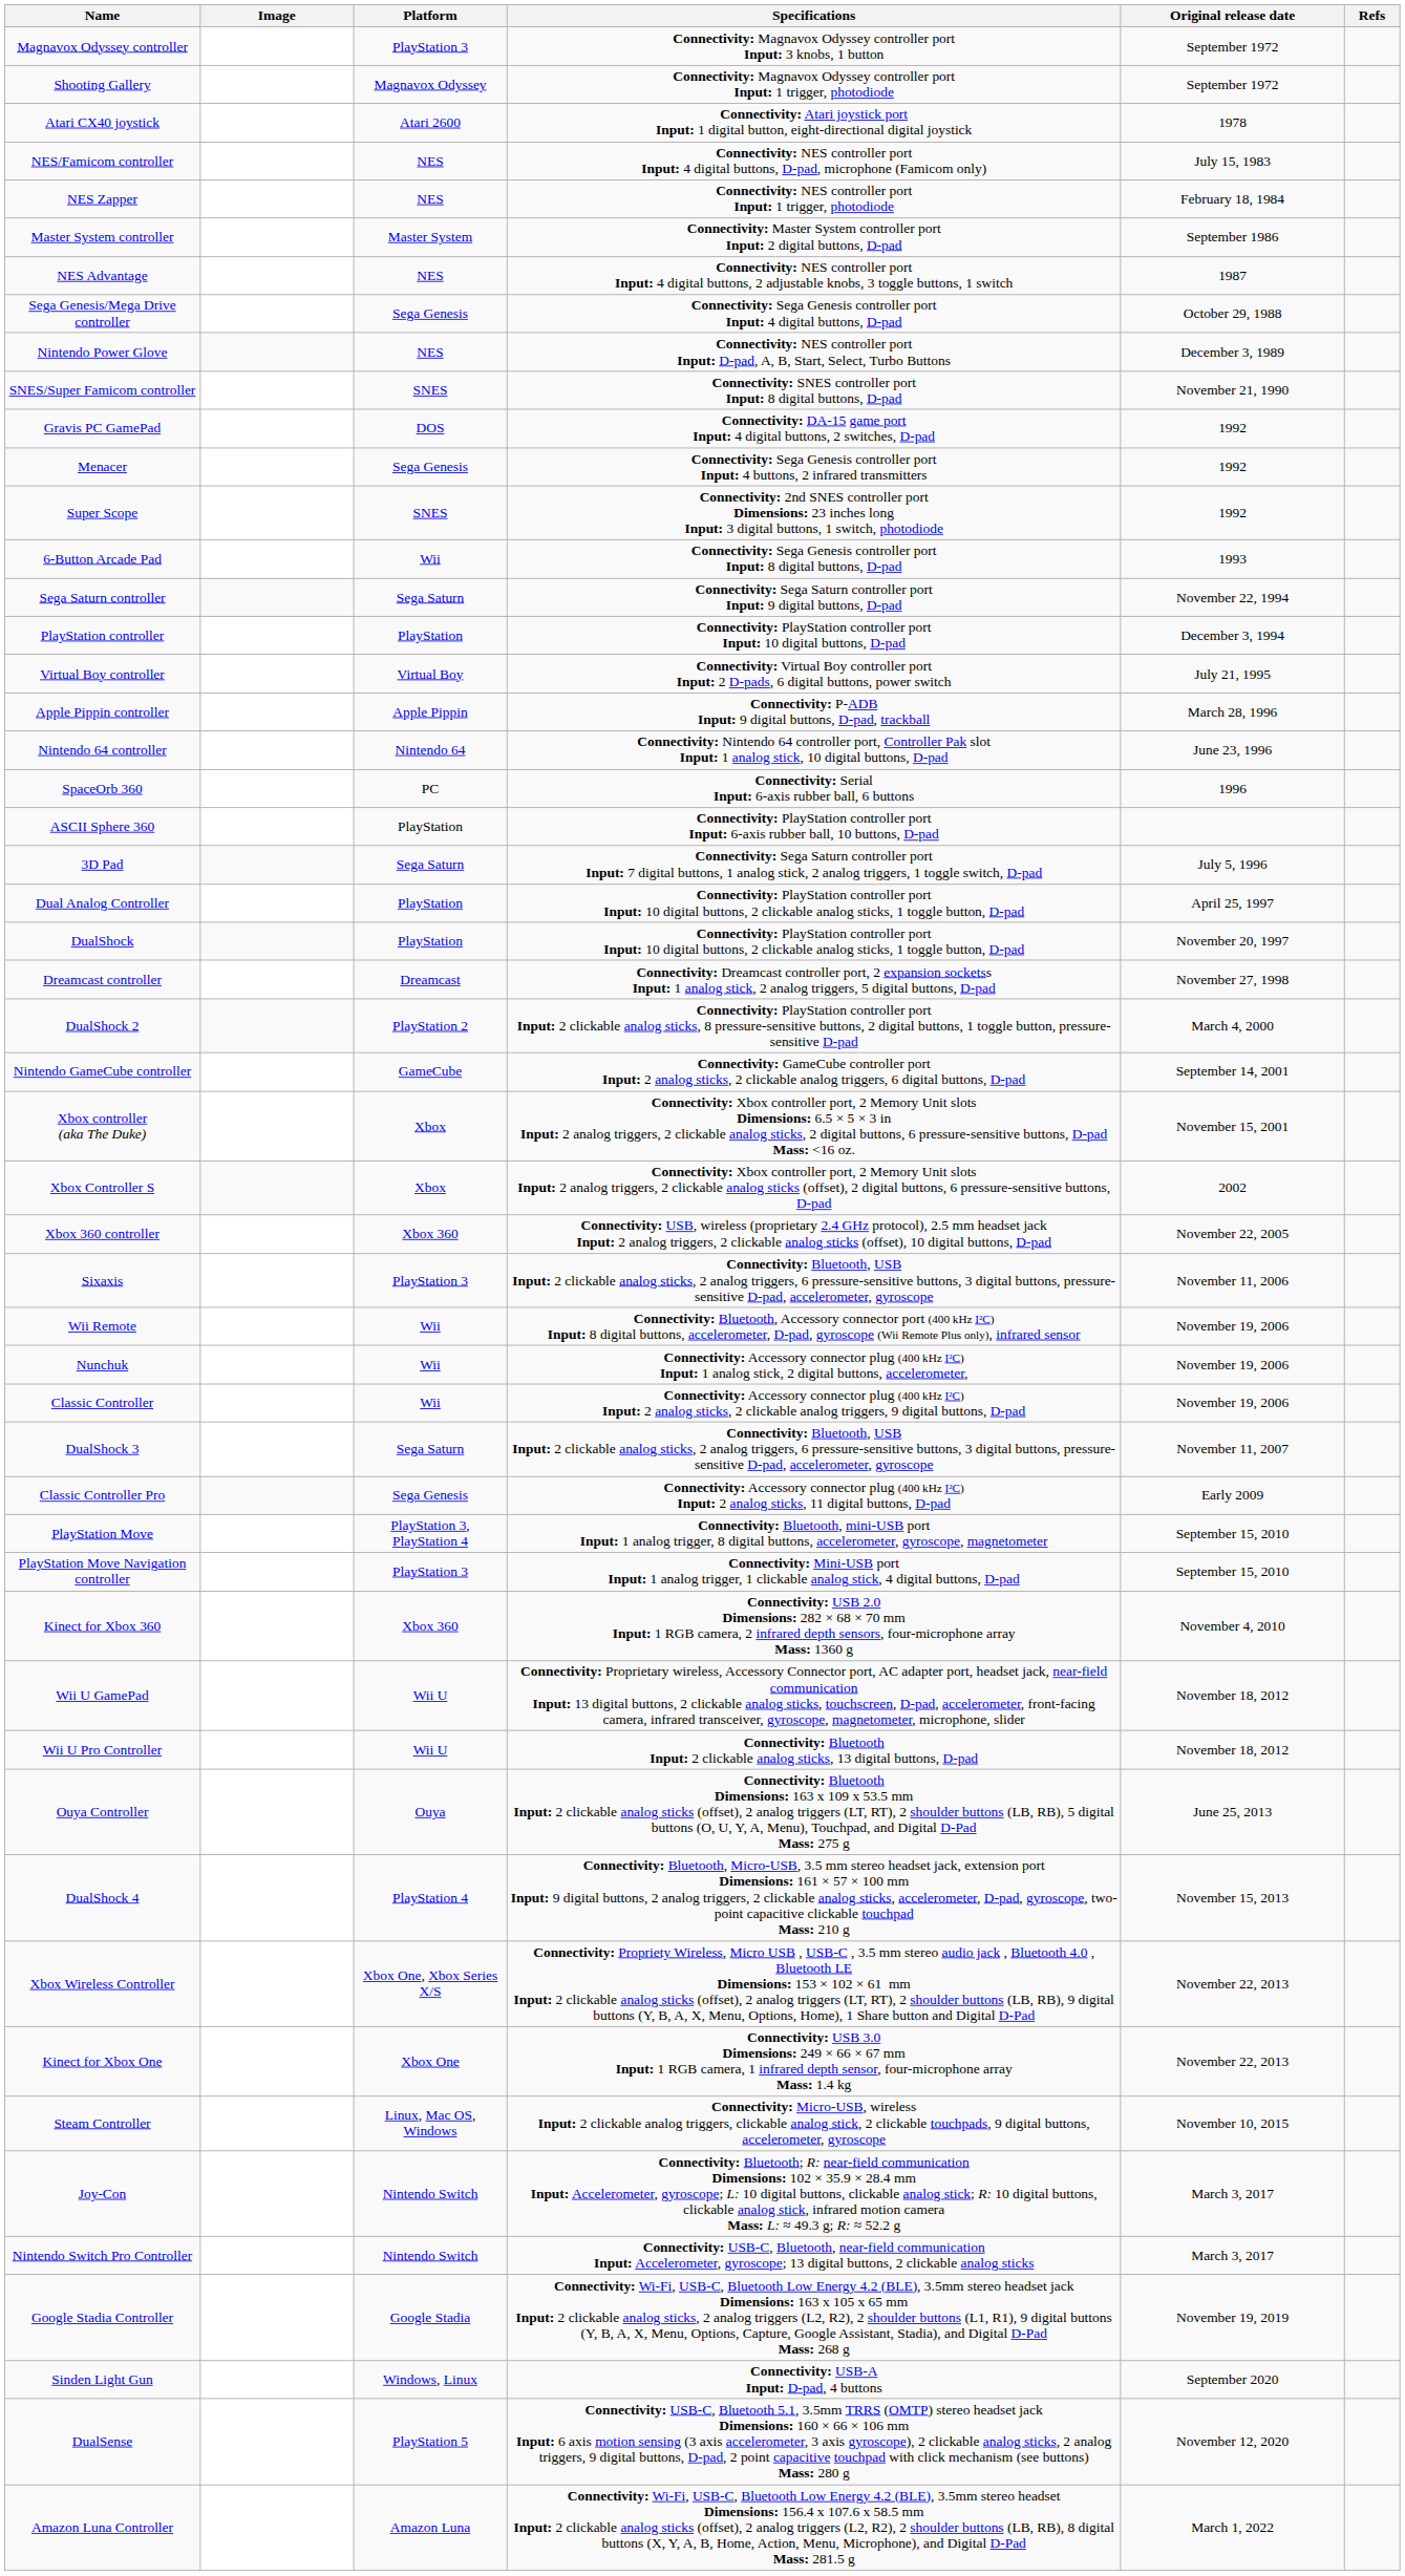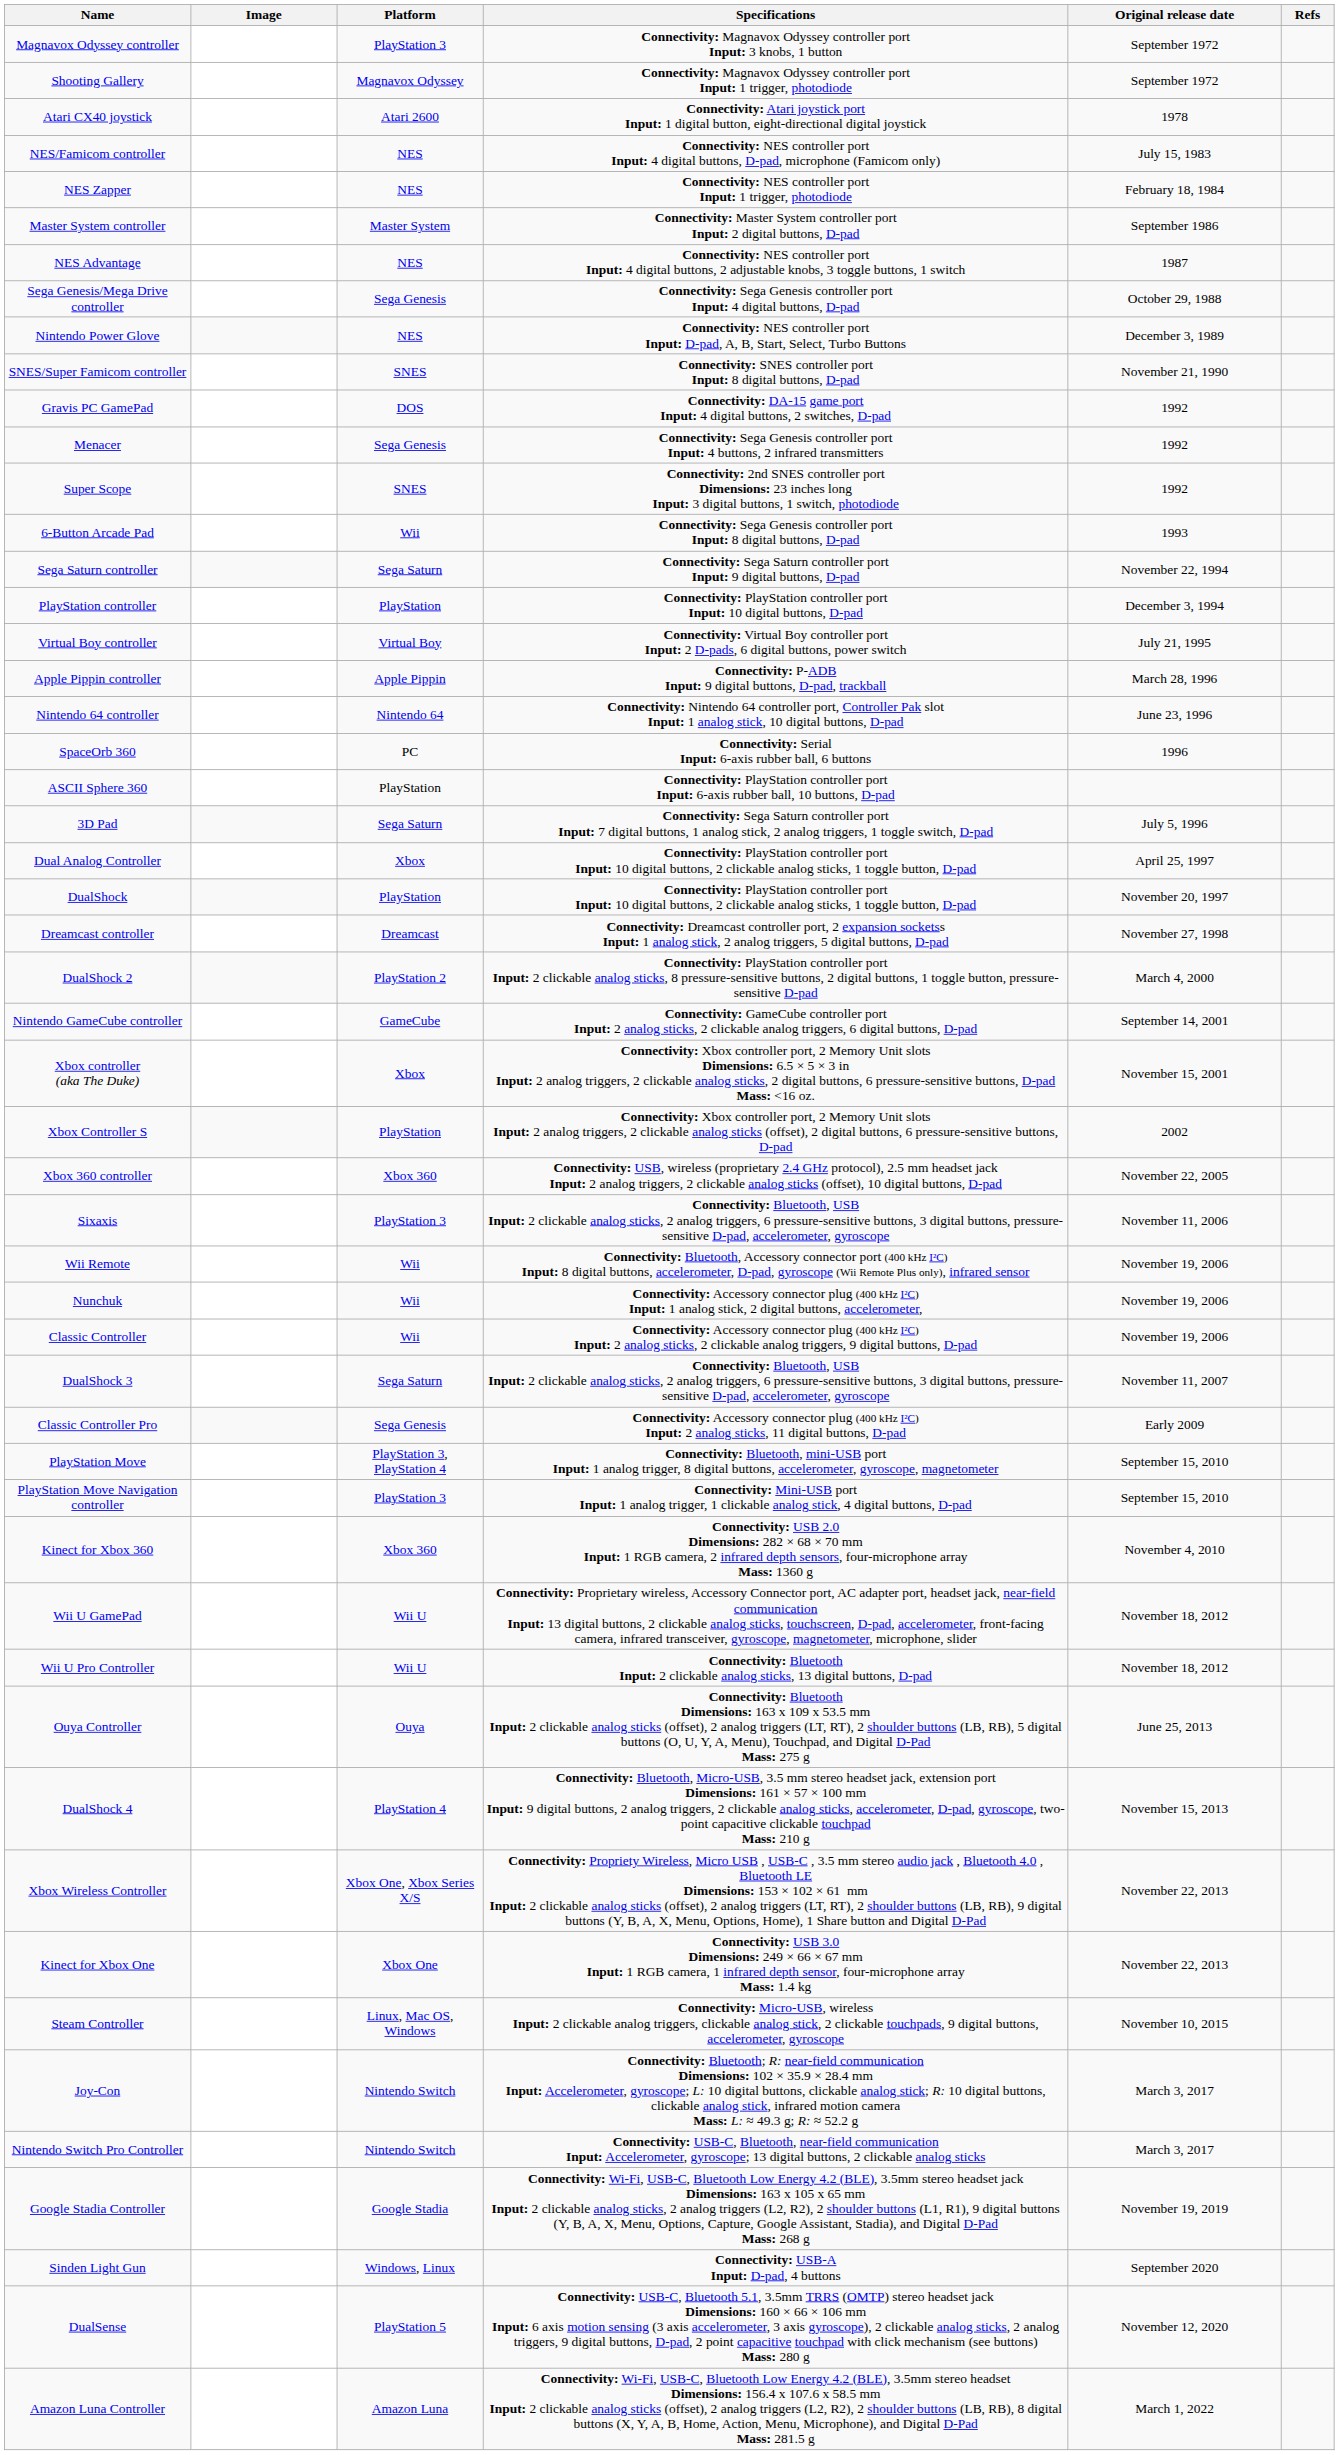Dual Analog Controller | Platform: PlayStation -> Xbox
Xbox Controller S | Platform: Xbox -> PlayStation
